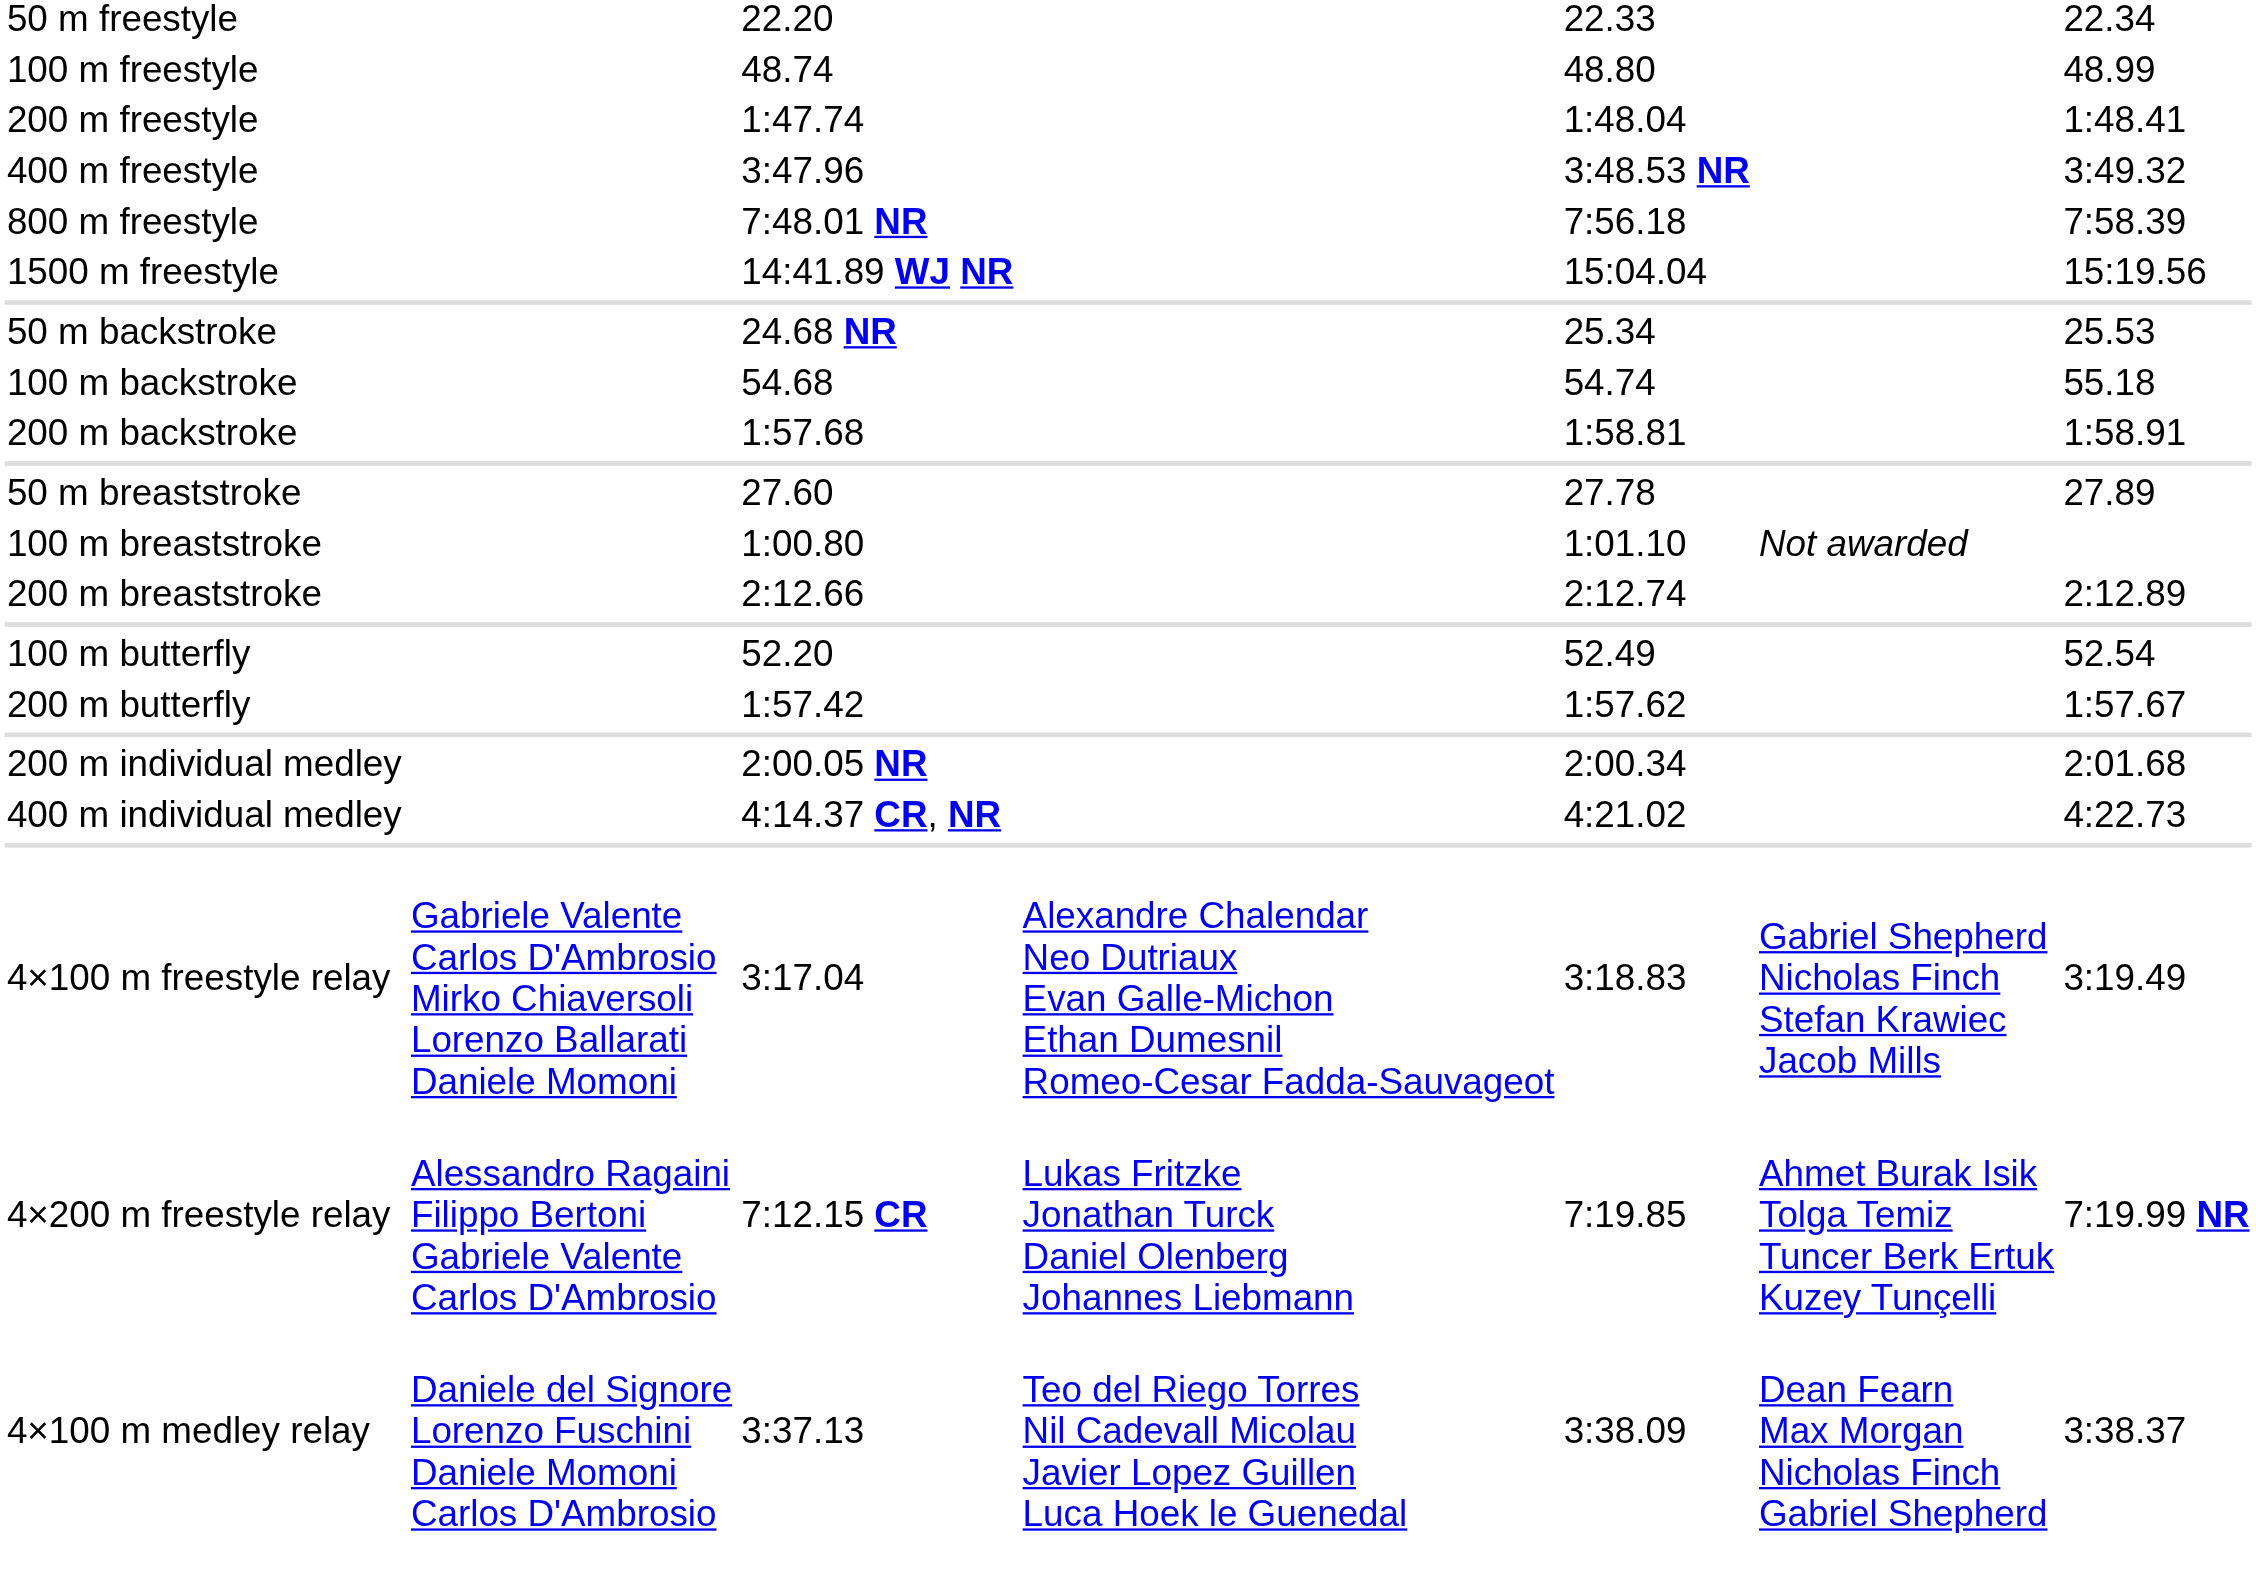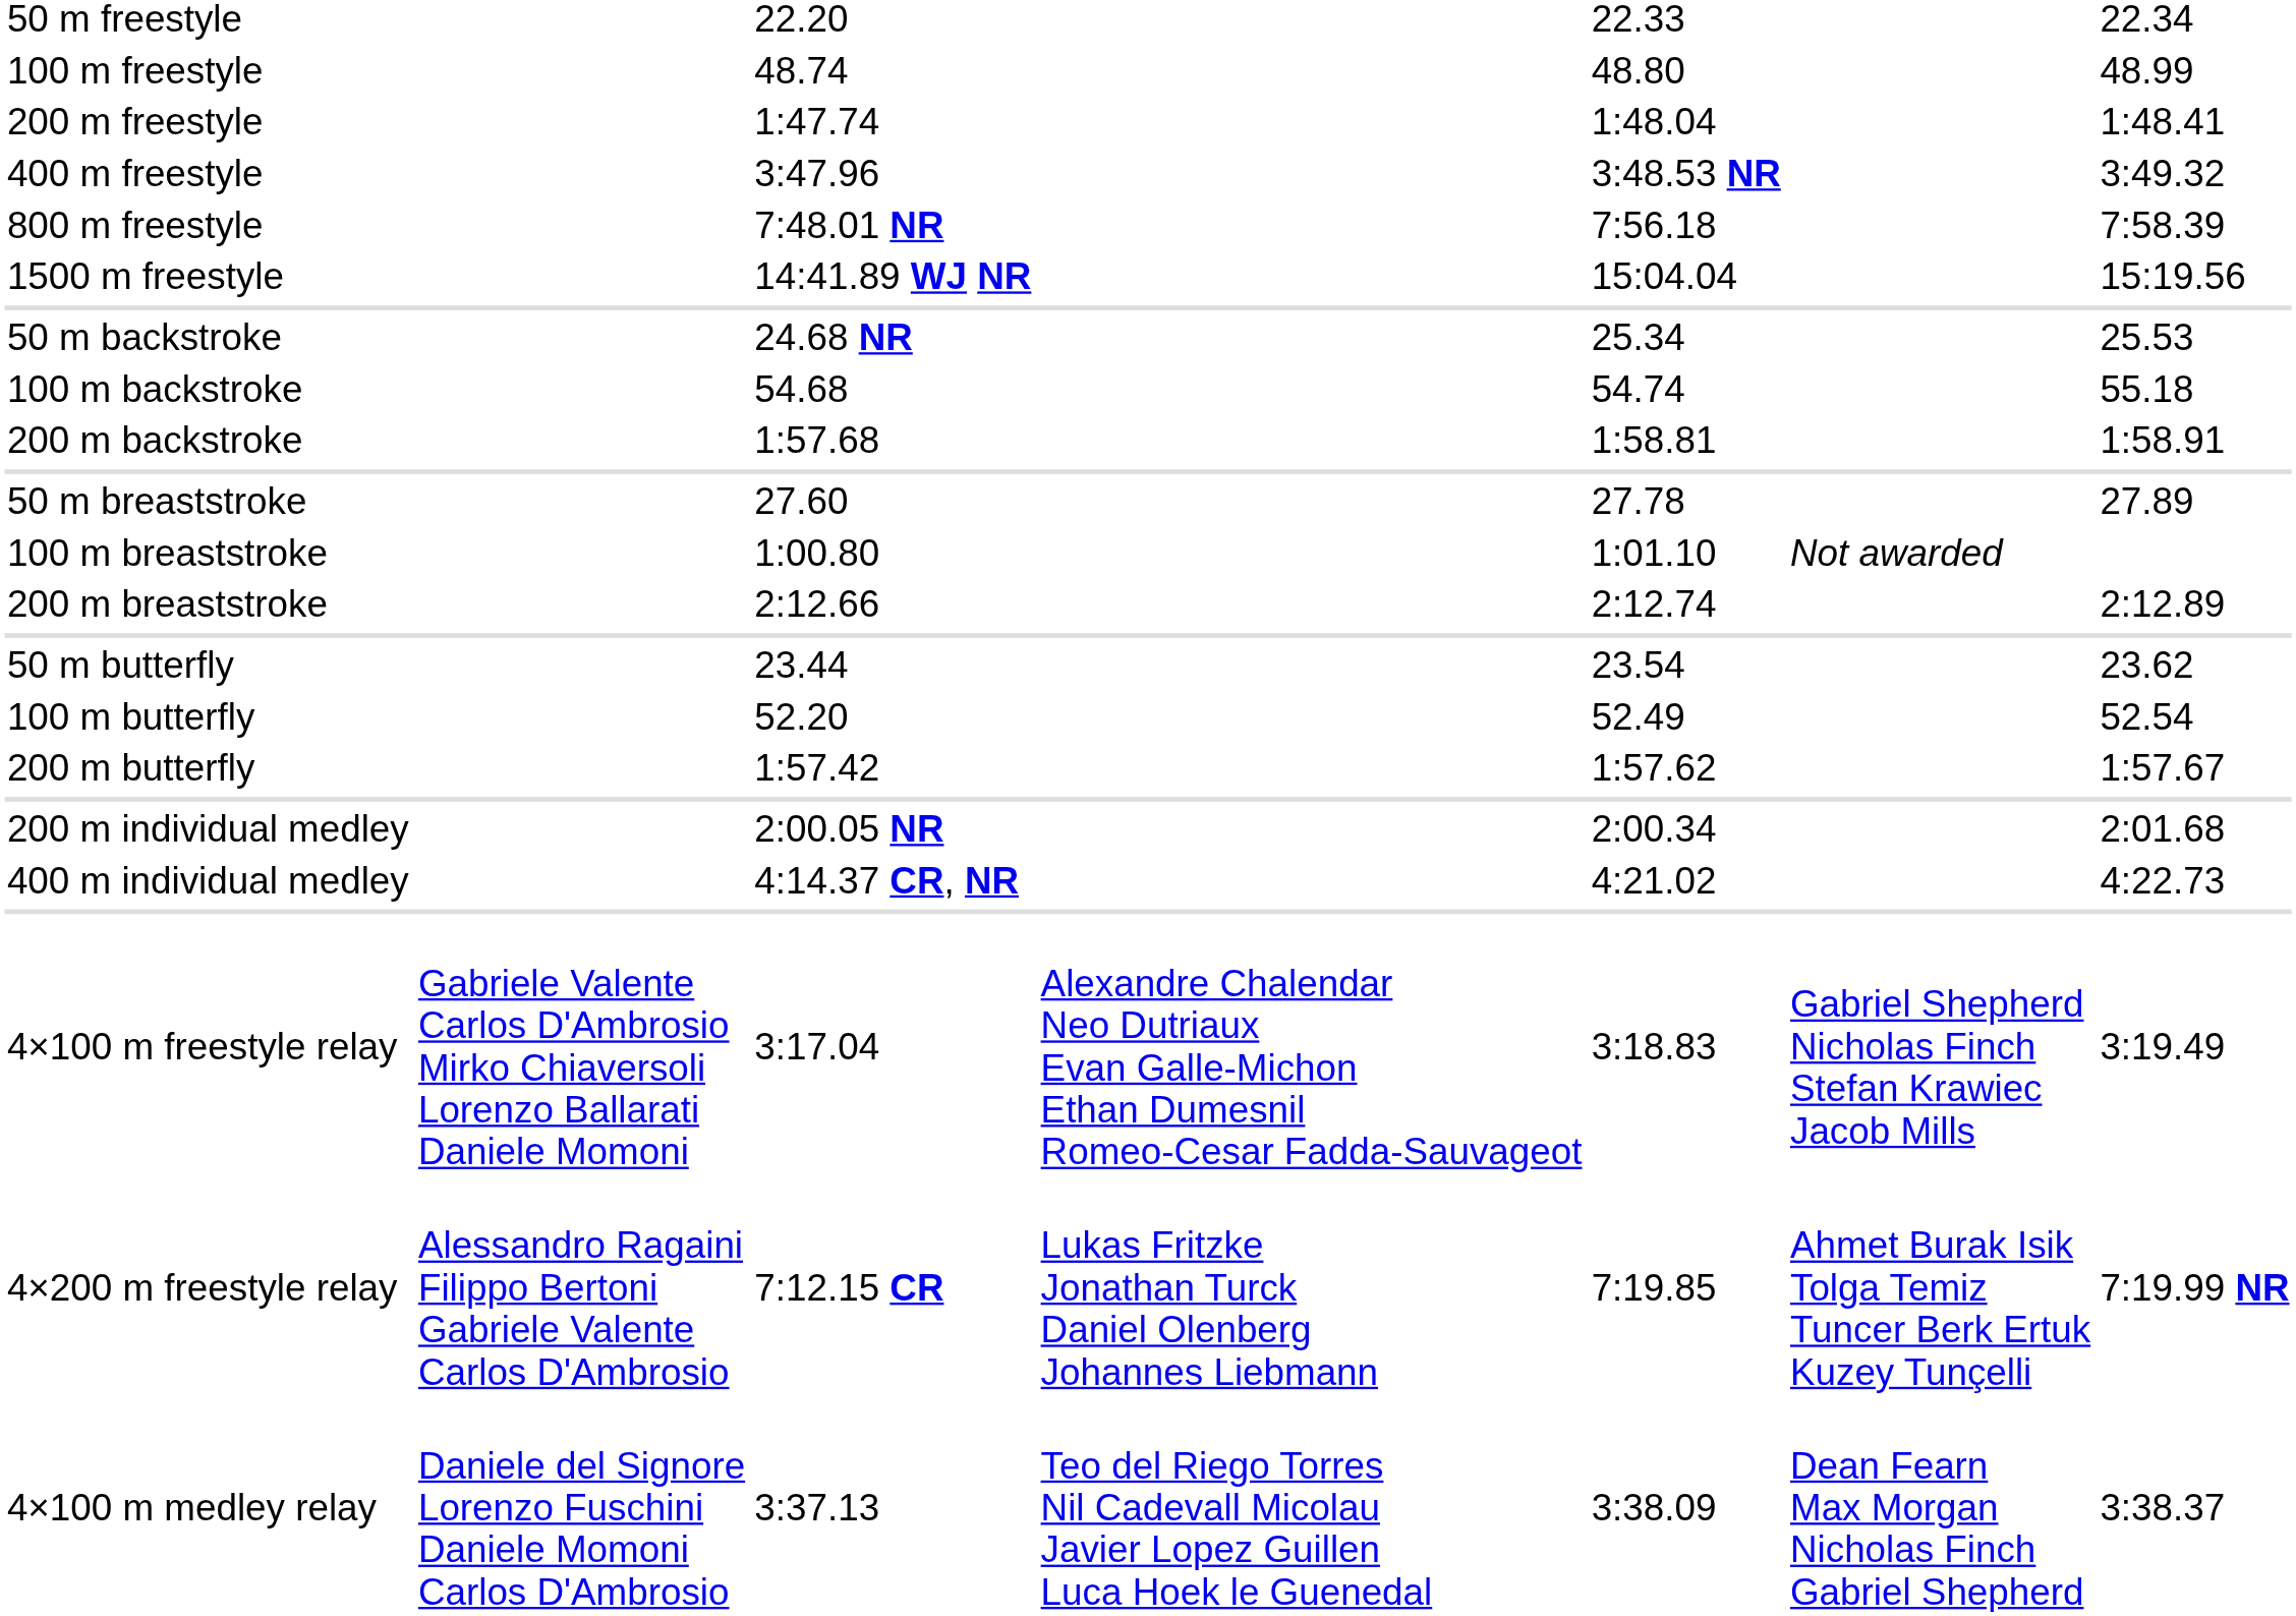+ row: 50 m butterfly | 23.44 | 23.54 | 23.62
